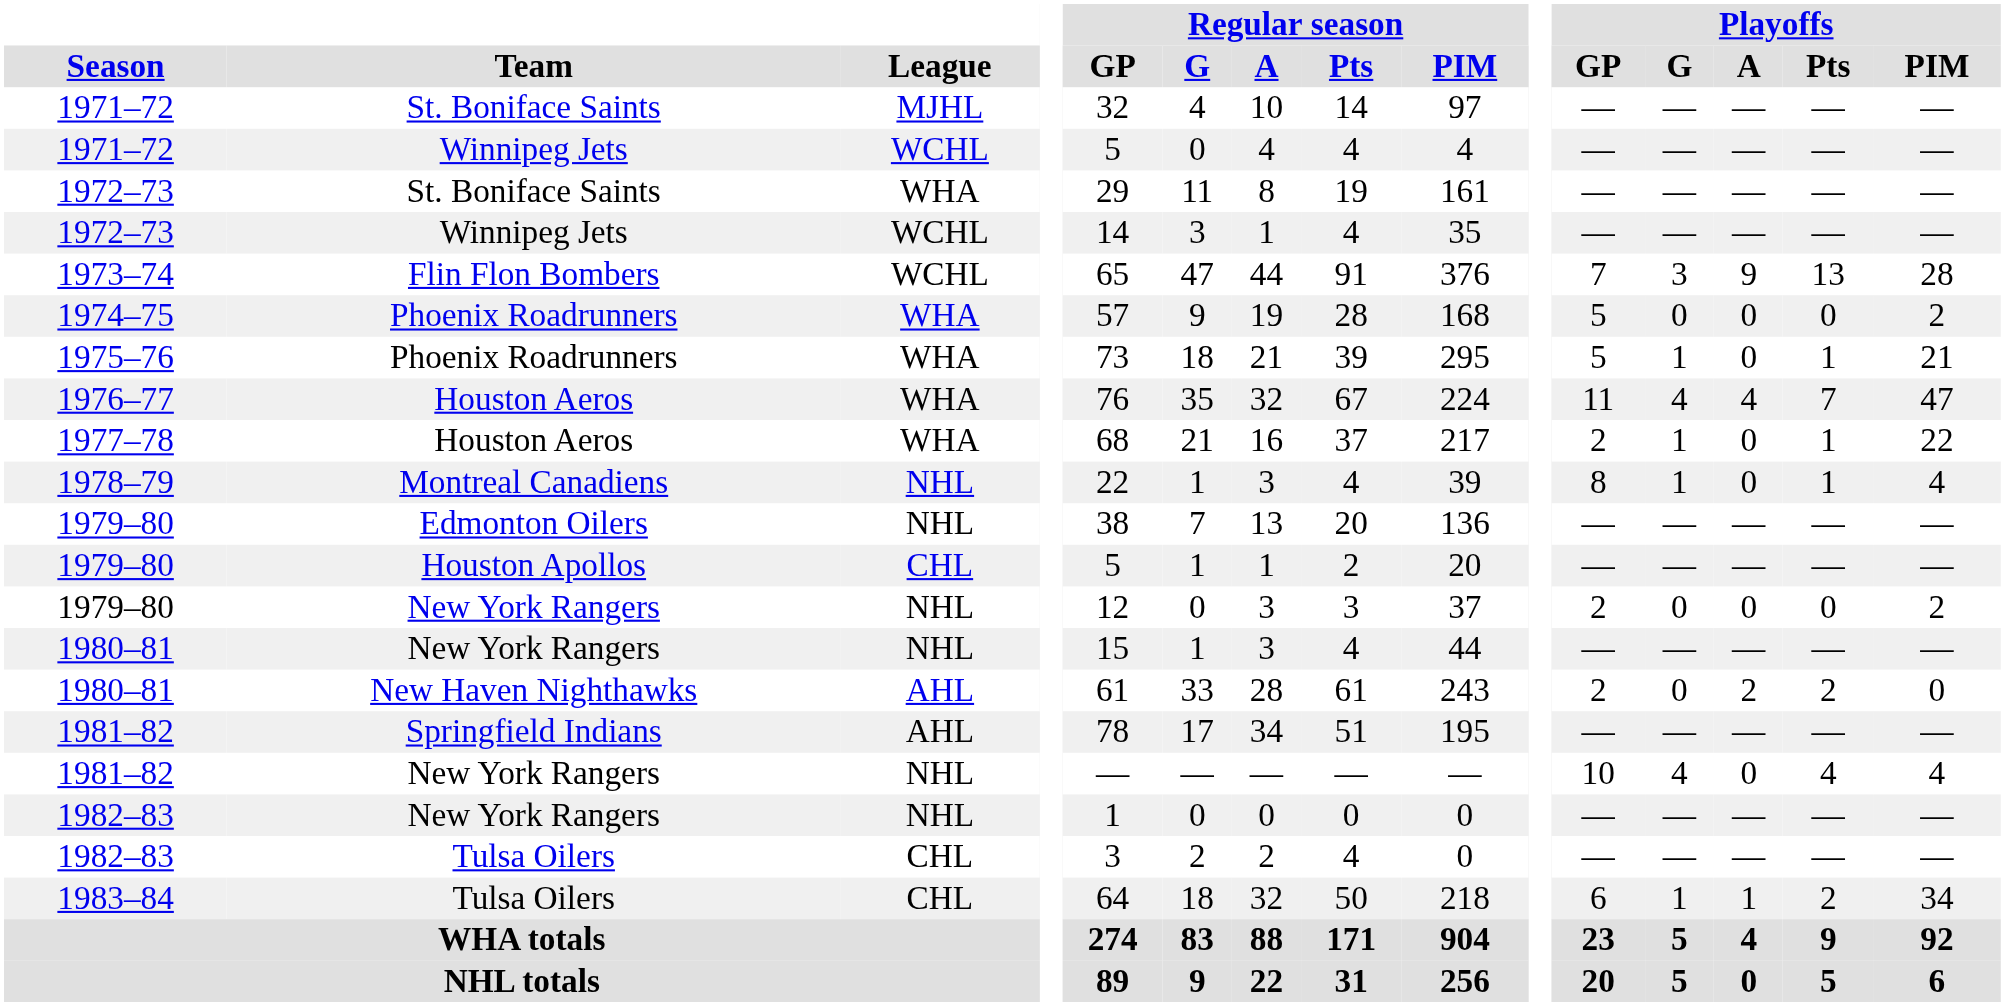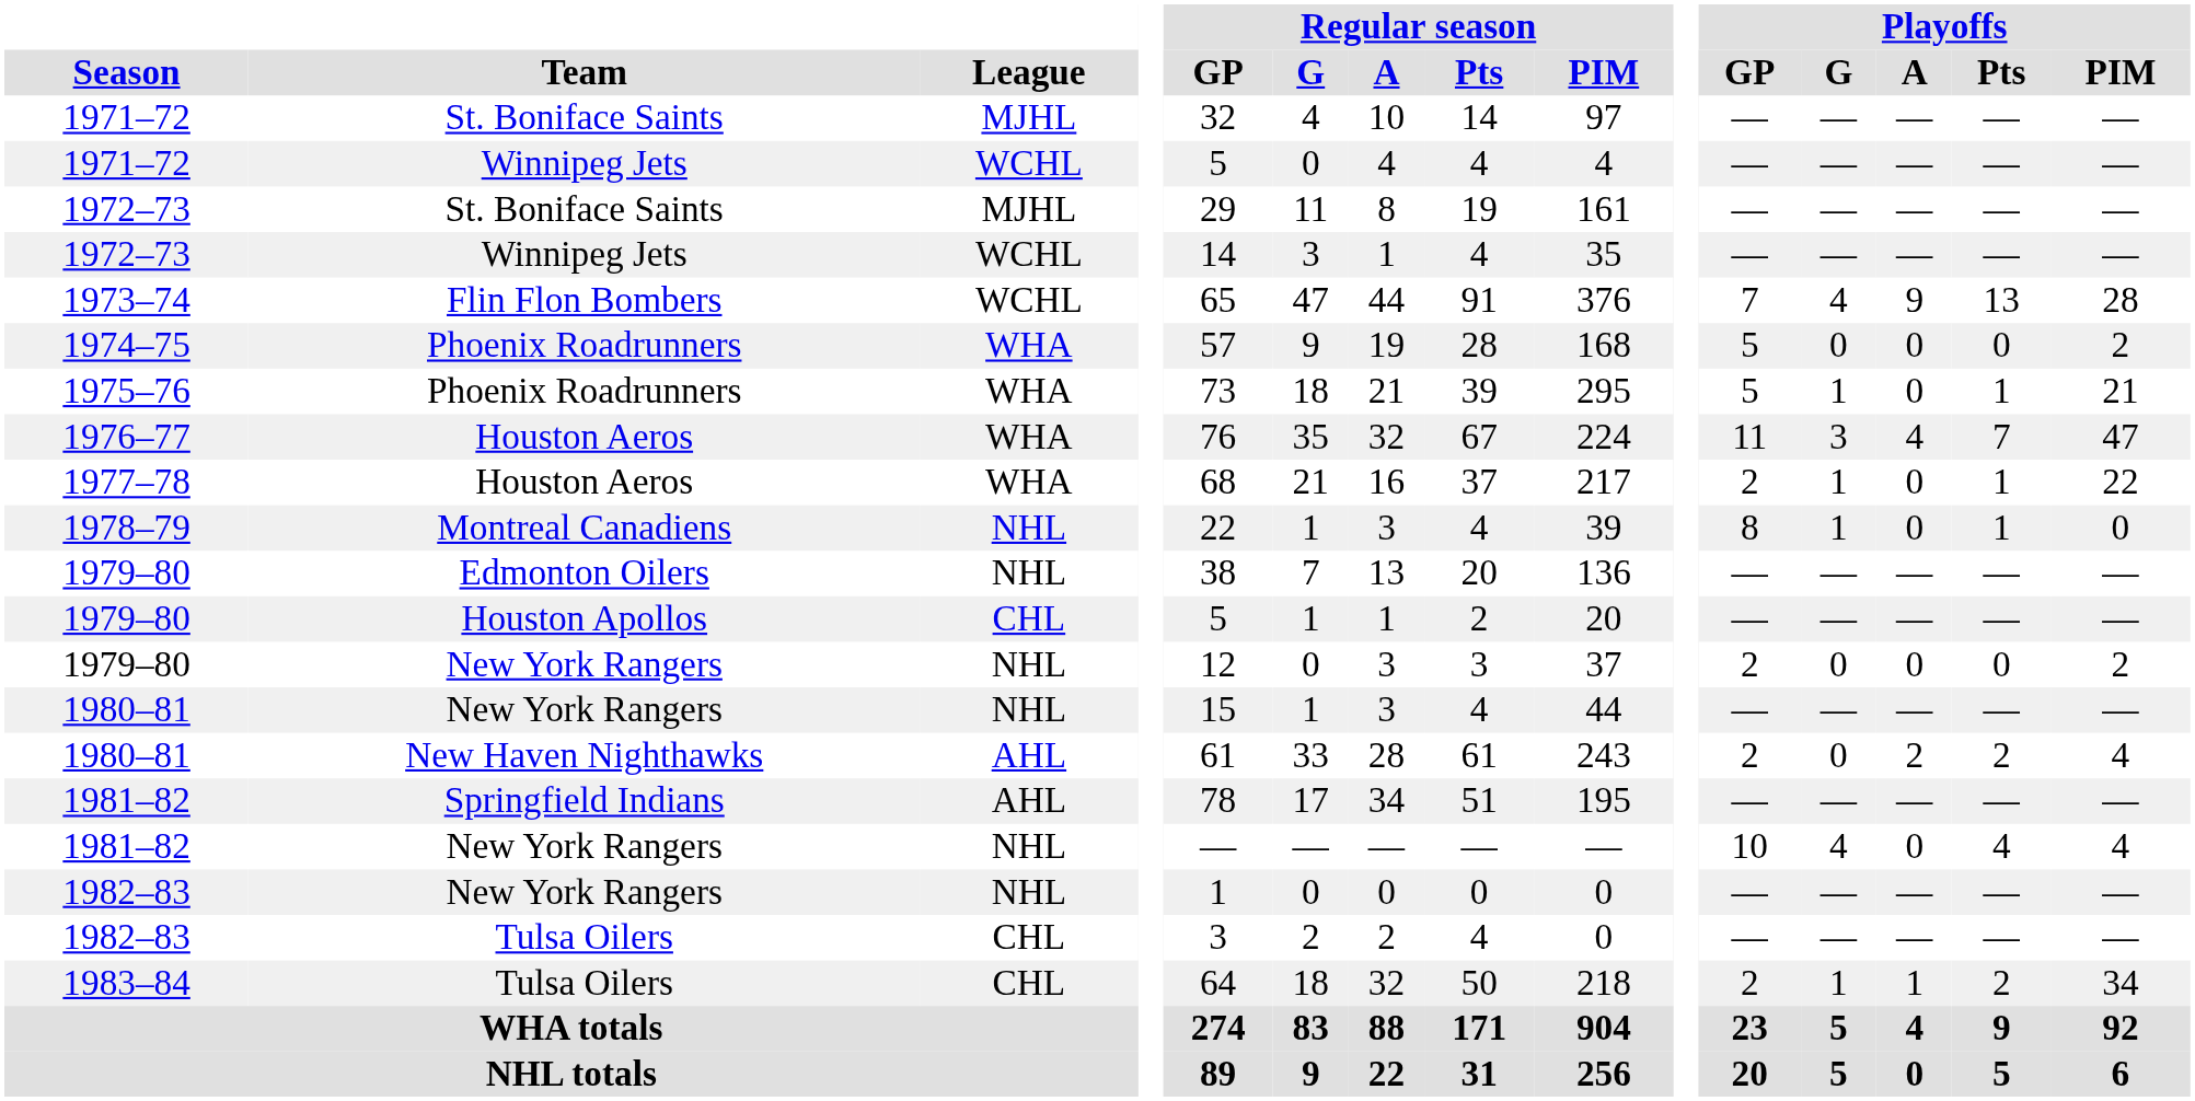1972–73 / St. Boniface Saints | League: WHA -> MJHL
1973–74 | Playoffs / G: 3 -> 4
1976–77 | Playoffs / G: 4 -> 3
1978–79 | Playoffs / PIM: 4 -> 0
1980–81 / New Haven Nighthawks | Playoffs / PIM: 0 -> 4
1983–84 | Playoffs / GP: 6 -> 2
